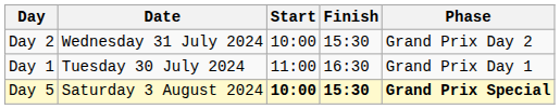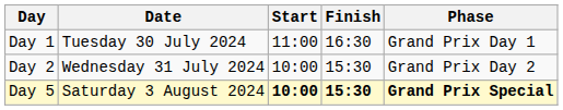rows swapped: Day 1 <-> Day 2
